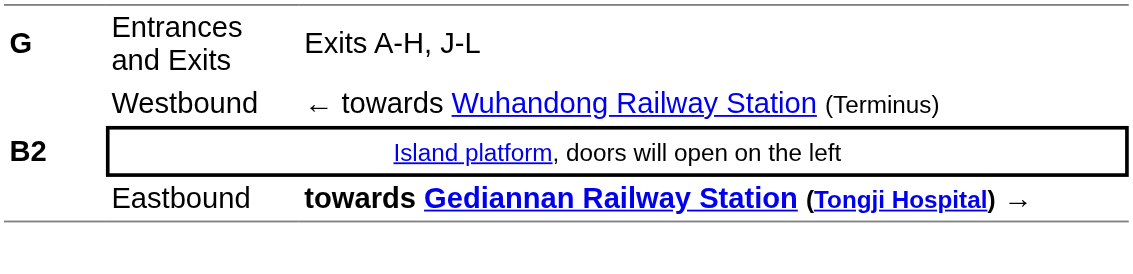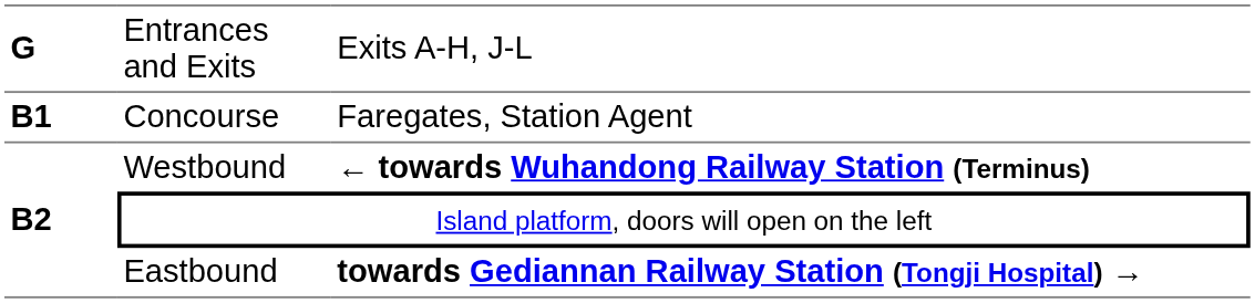+ row: B1 | Concourse | Faregates, Station Agent
Westbound | column 3: normal -> bold
